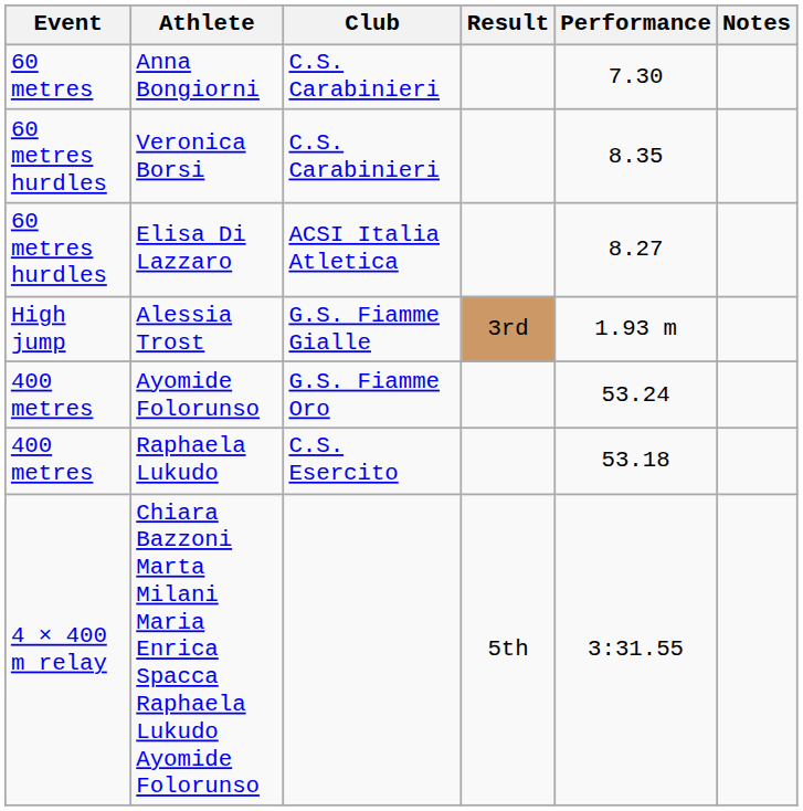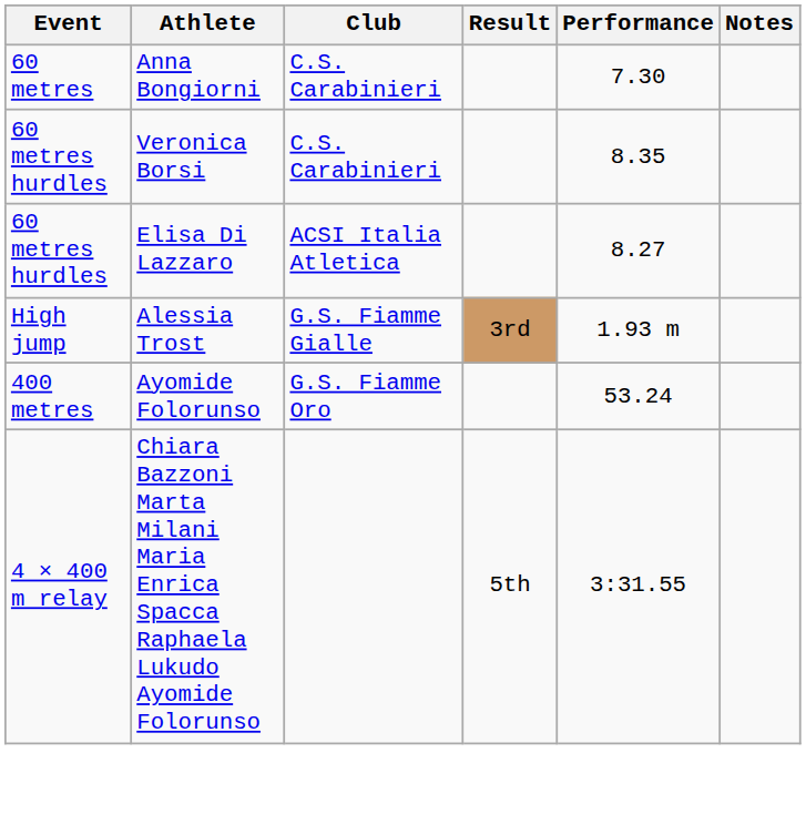- row: 400 metres | Raphaela Lukudo | C.S. Esercito | 53.18
